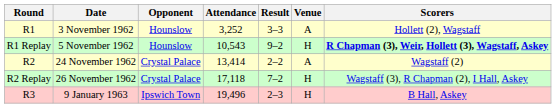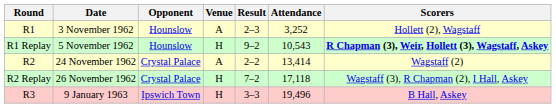columns swapped: Venue <-> Attendance
3 November 1962 | Result: 3–3 -> 2–3
9 January 1963 | Result: 2–3 -> 3–3
